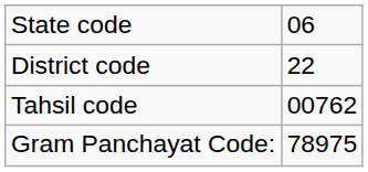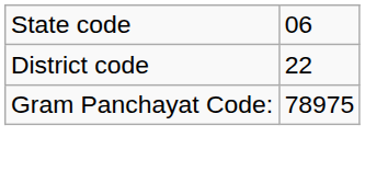- row: Tahsil code | 00762
